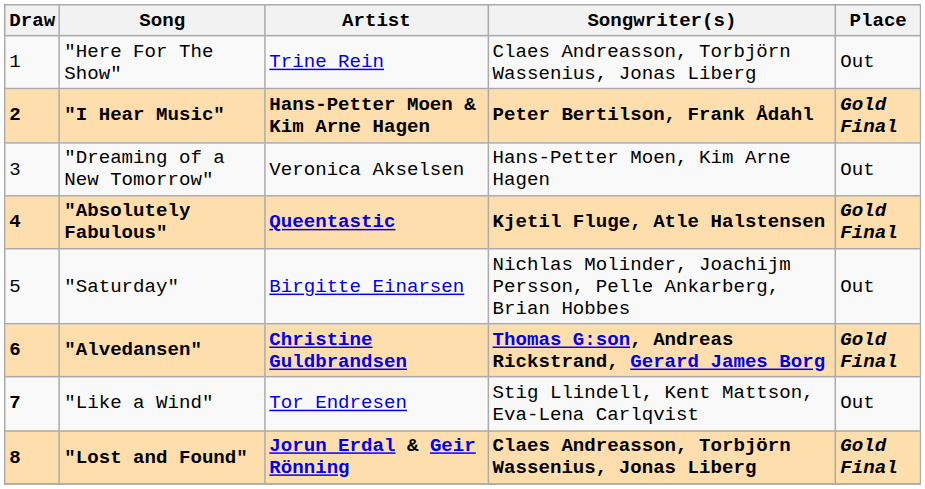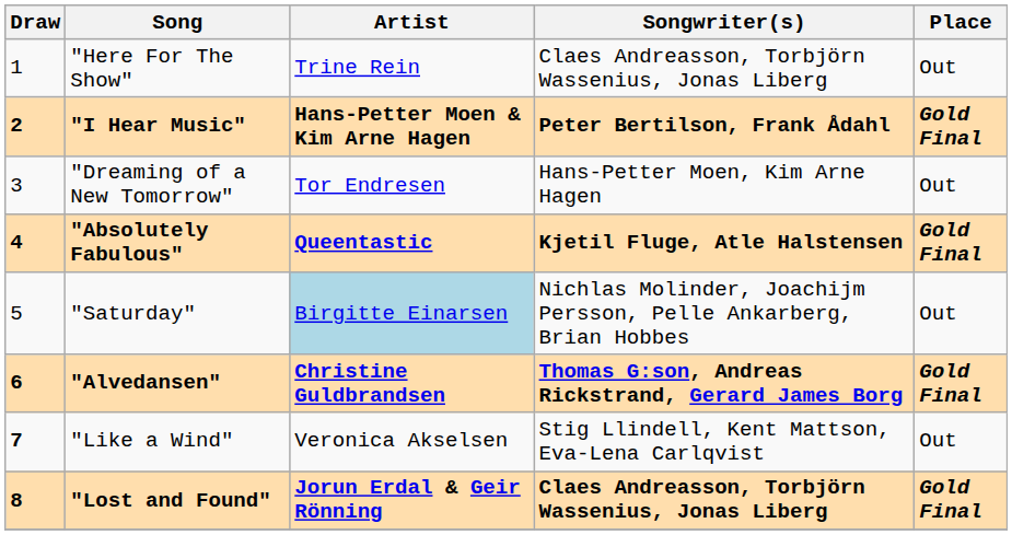"Dreaming of a New Tomorrow" | Artist: Veronica Akselsen -> Tor Endresen
"Saturday" | Artist: no background -> lightblue background
"Like a Wind" | Artist: Tor Endresen -> Veronica Akselsen
